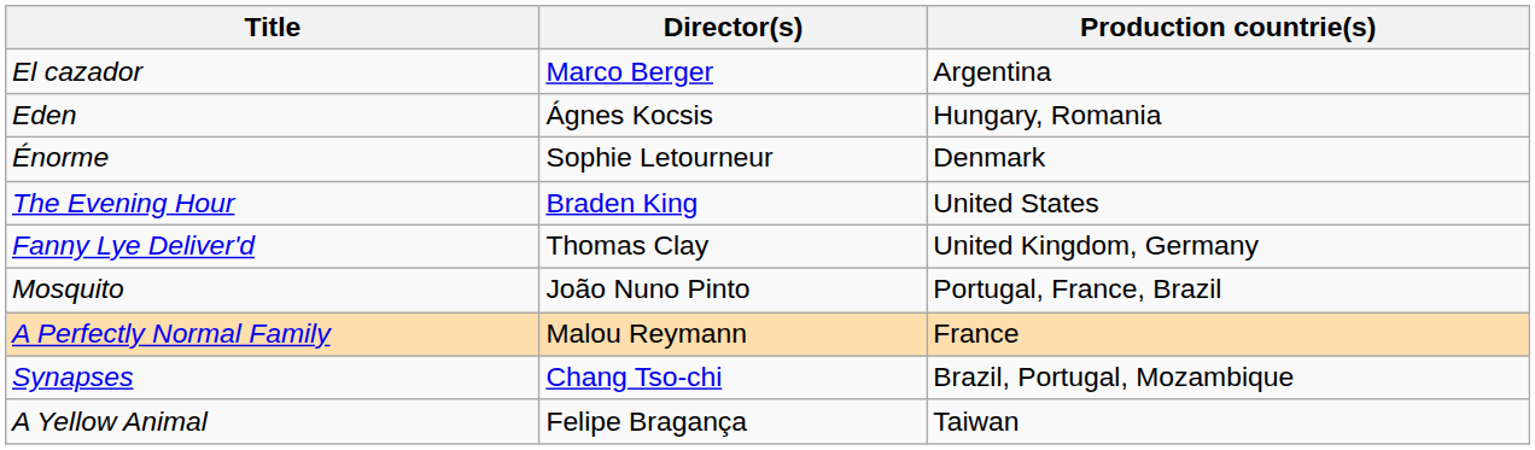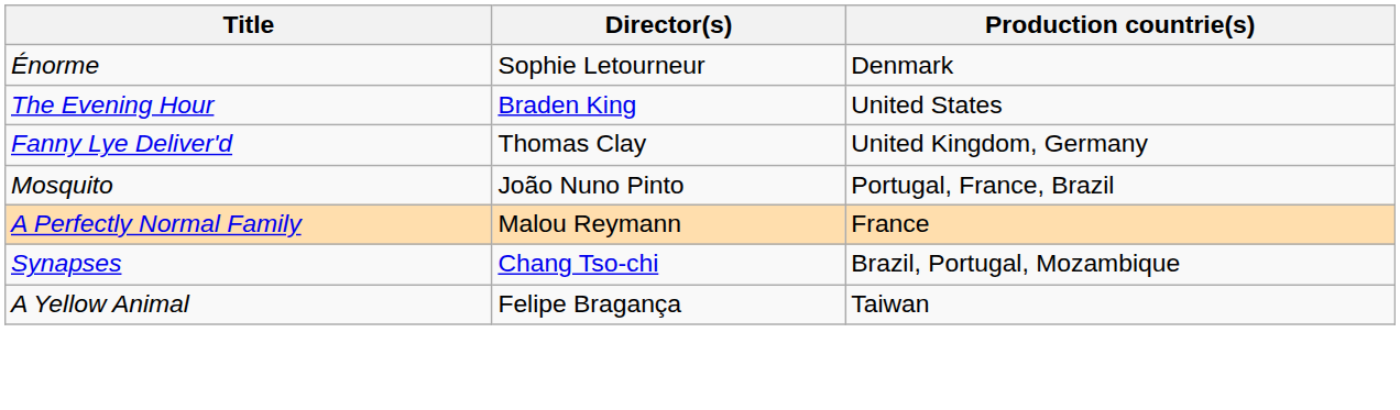- row: El cazador | Marco Berger | Argentina
- row: Eden | Ágnes Kocsis | Hungary, Romania
